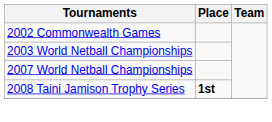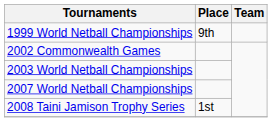+ row: 1999 World Netball Championships | 9th
2008 Taini Jamison Trophy Series | Place: bold -> normal
